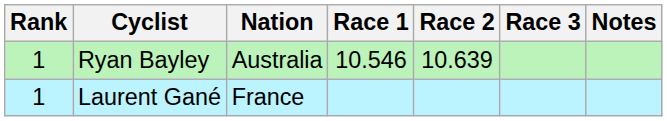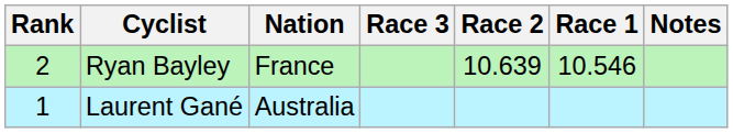columns swapped: Race 1 <-> Race 3
Ryan Bayley | Rank: 1 -> 2
Ryan Bayley | Nation: Australia -> France
Laurent Gané | Nation: France -> Australia
